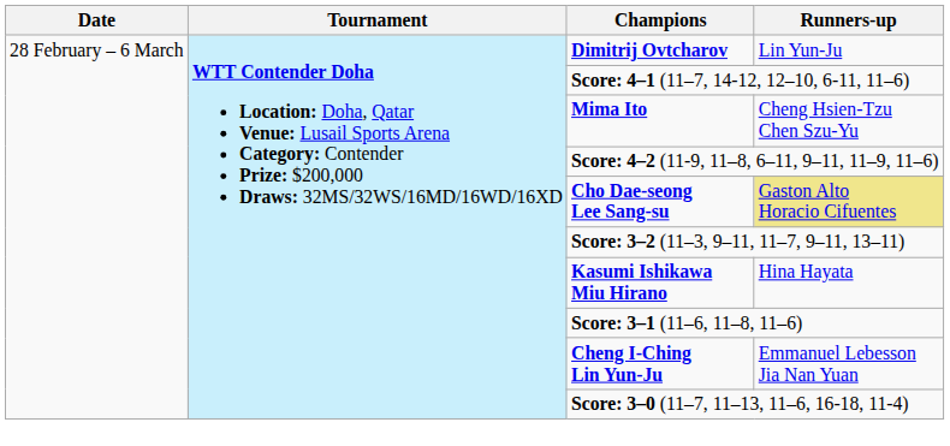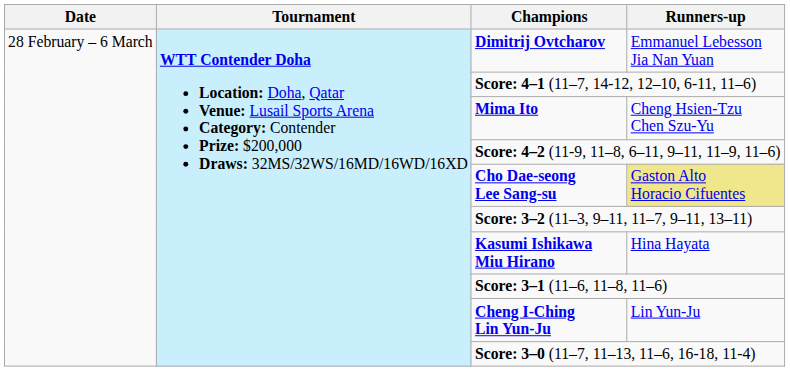Dimitrij Ovtcharov | Runners-up: Lin Yun-Ju -> Emmanuel Lebesson Jia Nan Yuan
Cheng I-Ching Lin Yun-Ju | Runners-up: Emmanuel Lebesson Jia Nan Yuan -> Lin Yun-Ju
